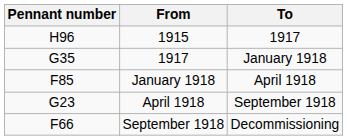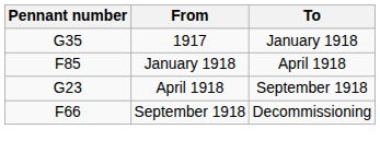- row: H96 | 1915 | 1917
